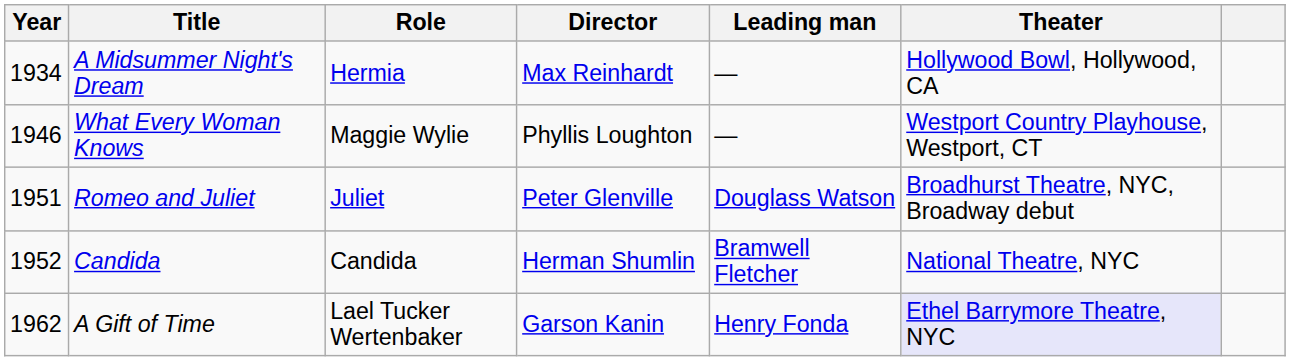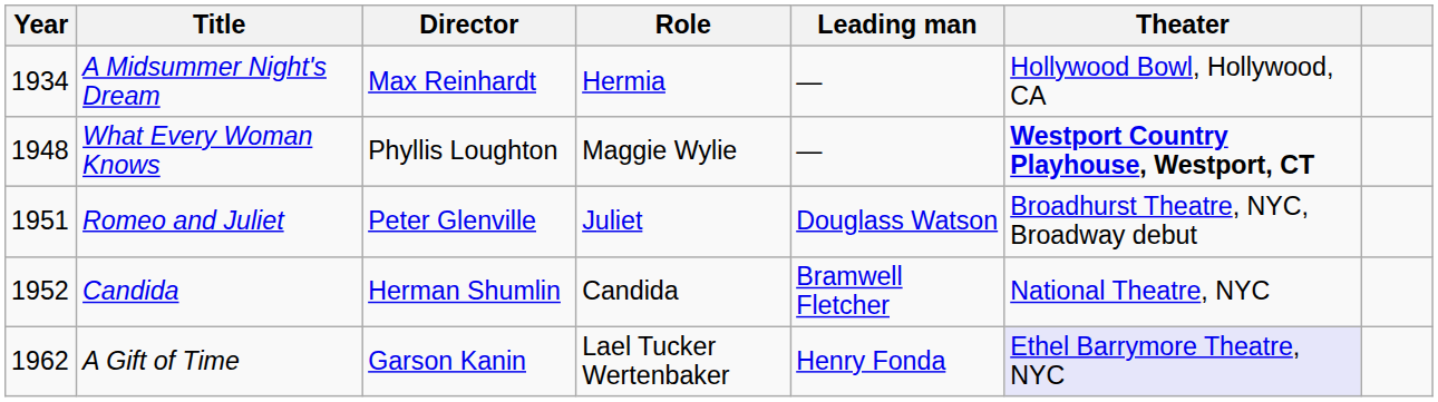columns swapped: Role <-> Director
What Every Woman Knows | Year: 1946 -> 1948
What Every Woman Knows | Theater: normal -> bold
